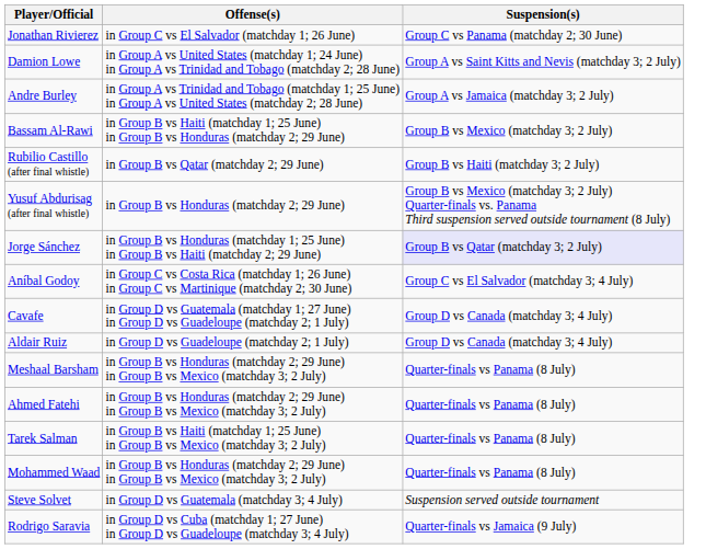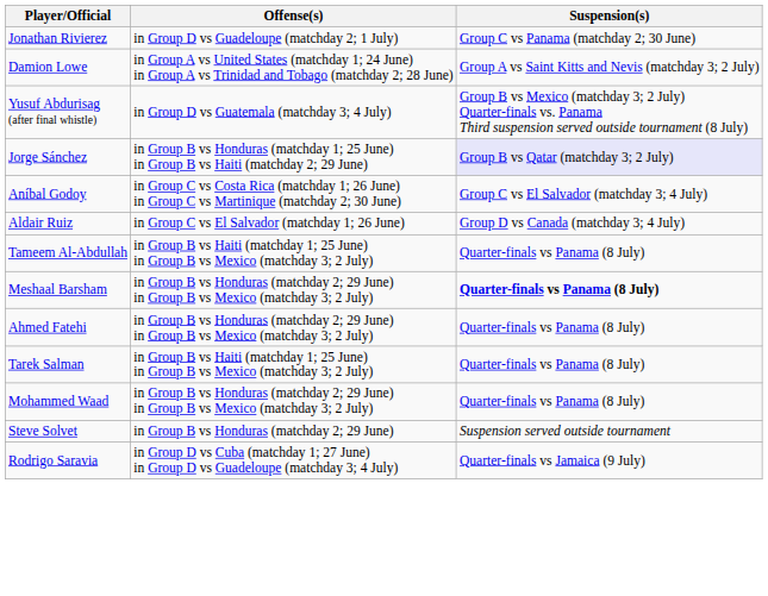Jonathan Rivierez | Offense(s): in Group C vs El Salvador (matchday 1; 26 June) -> in Group D vs Guadeloupe (matchday 2; 1 July)
- row: Andre Burley | in Group A vs Trinidad and Tobago (matchday 1; 25 June) in Group A vs United States (matchday 2; 28 June) | Group A vs Jamaica (matchday 3; 2 July)
- row: Bassam Al-Rawi | in Group B vs Haiti (matchday 1; 25 June) in Group B vs Honduras (matchday 2; 29 June) | Group B vs Mexico (matchday 3; 2 July)
- row: Rubilio Castillo (after final whistle) | in Group B vs Qatar (matchday 2; 29 June) | Group B vs Haiti (matchday 3; 2 July)
Yusuf Abdurisag (after final whistle) | Offense(s): in Group B vs Honduras (matchday 2; 29 June) -> in Group D vs Guatemala (matchday 3; 4 July)
- row: Cavafe | in Group D vs Guatemala (matchday 1; 27 June) in Group D vs Guadeloupe (matchday 2; 1 July) | Group D vs Canada (matchday 3; 4 July)
Aldair Ruiz | Offense(s): in Group D vs Guadeloupe (matchday 2; 1 July) -> in Group C vs El Salvador (matchday 1; 26 June)
+ row: Tameem Al-Abdullah | in Group B vs Haiti (matchday 1; 25 June) in Group B vs Mexico (matchday 3; 2 July) | Quarter-finals vs Panama (8 July)
Meshaal Barsham | Suspension(s): normal -> bold
Steve Solvet | Offense(s): in Group D vs Guatemala (matchday 3; 4 July) -> in Group B vs Honduras (matchday 2; 29 June)
